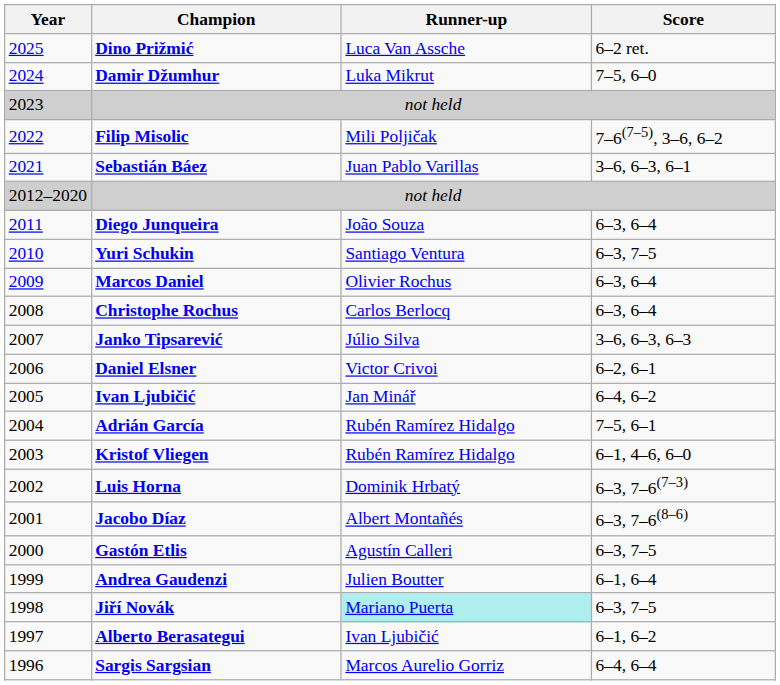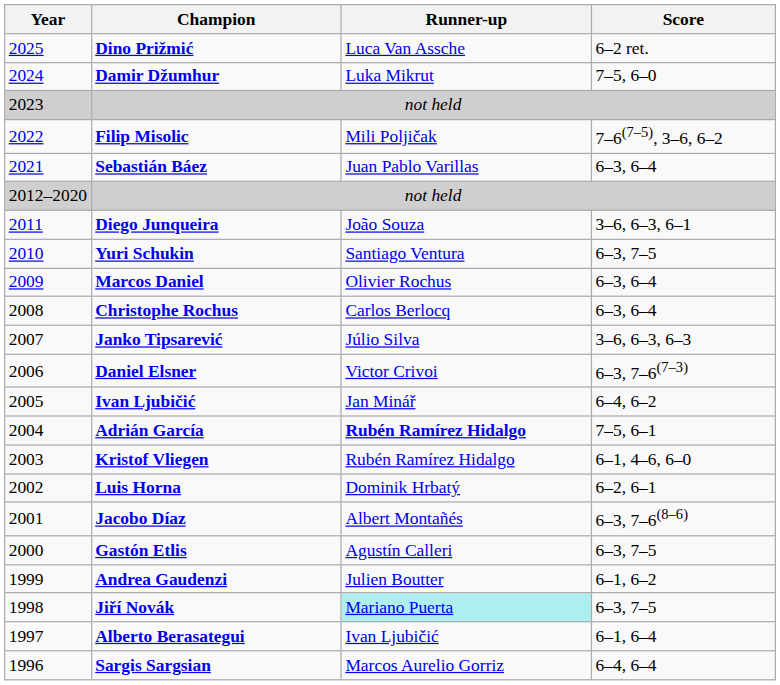Sebastián Báez | Score: 3–6, 6–3, 6–1 -> 6–3, 6–4
Diego Junqueira | Score: 6–3, 6–4 -> 3–6, 6–3, 6–1
Daniel Elsner | Score: 6–2, 6–1 -> 6–3, 7–6(7–3)
Adrián García | Runner-up: normal -> bold
Luis Horna | Score: 6–3, 7–6(7–3) -> 6–2, 6–1
Andrea Gaudenzi | Score: 6–1, 6–4 -> 6–1, 6–2
Alberto Berasategui | Score: 6–1, 6–2 -> 6–1, 6–4
